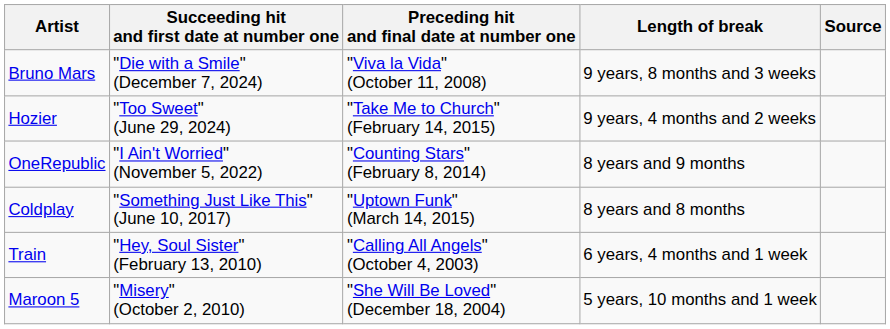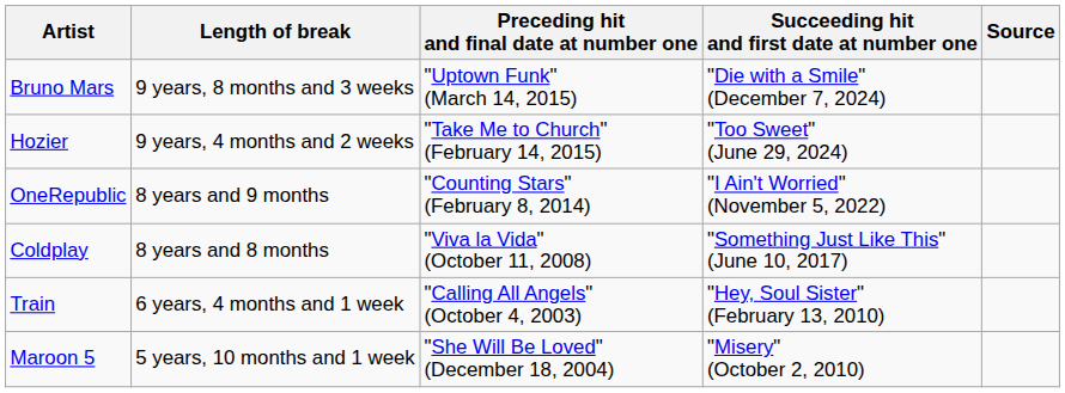columns swapped: Length of break <-> Succeeding hit and first date at number one
Bruno Mars | Preceding hit and final date at number one: "Viva la Vida" (October 11, 2008) -> "Uptown Funk" (March 14, 2015)
Coldplay | Preceding hit and final date at number one: "Uptown Funk" (March 14, 2015) -> "Viva la Vida" (October 11, 2008)
